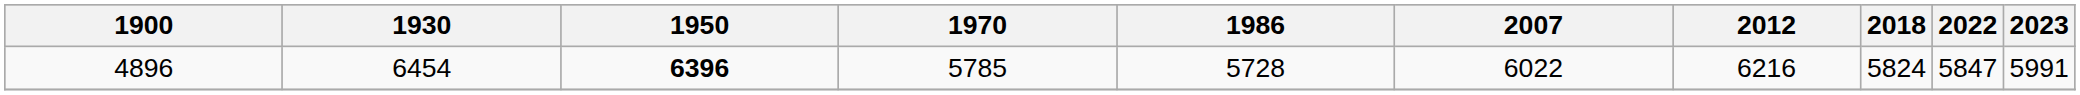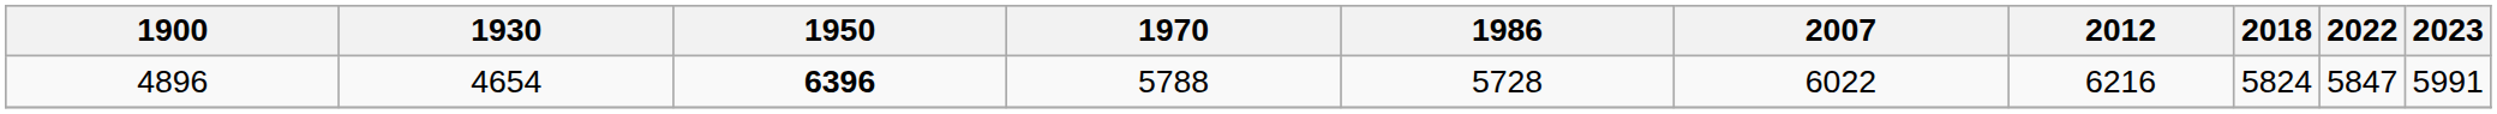4896 | 1930: 6454 -> 4654
4896 | 1970: 5785 -> 5788
